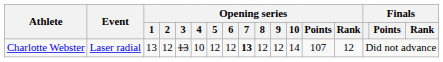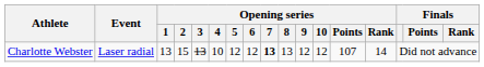Charlotte Webster | Opening series / 2: 12 -> 15
Charlotte Webster | Opening series / 8: 12 -> 13
Charlotte Webster | Opening series / 10: 14 -> 12
Charlotte Webster | Opening series / Rank: 12 -> 14
